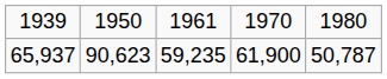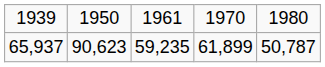65,937 | column 4: 61,900 -> 61,899
